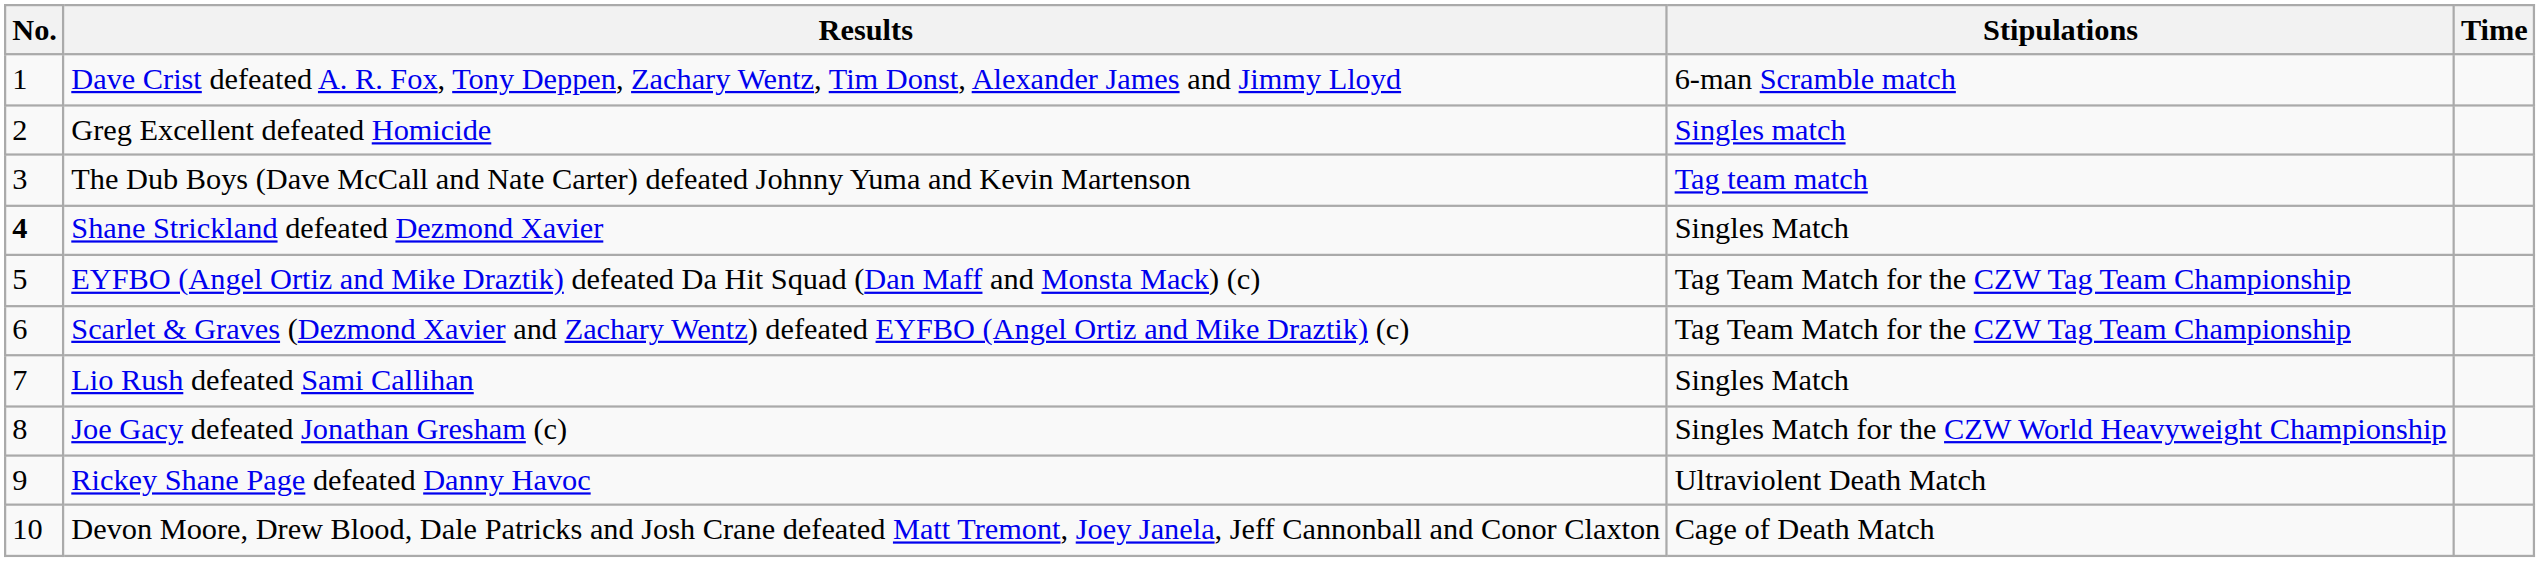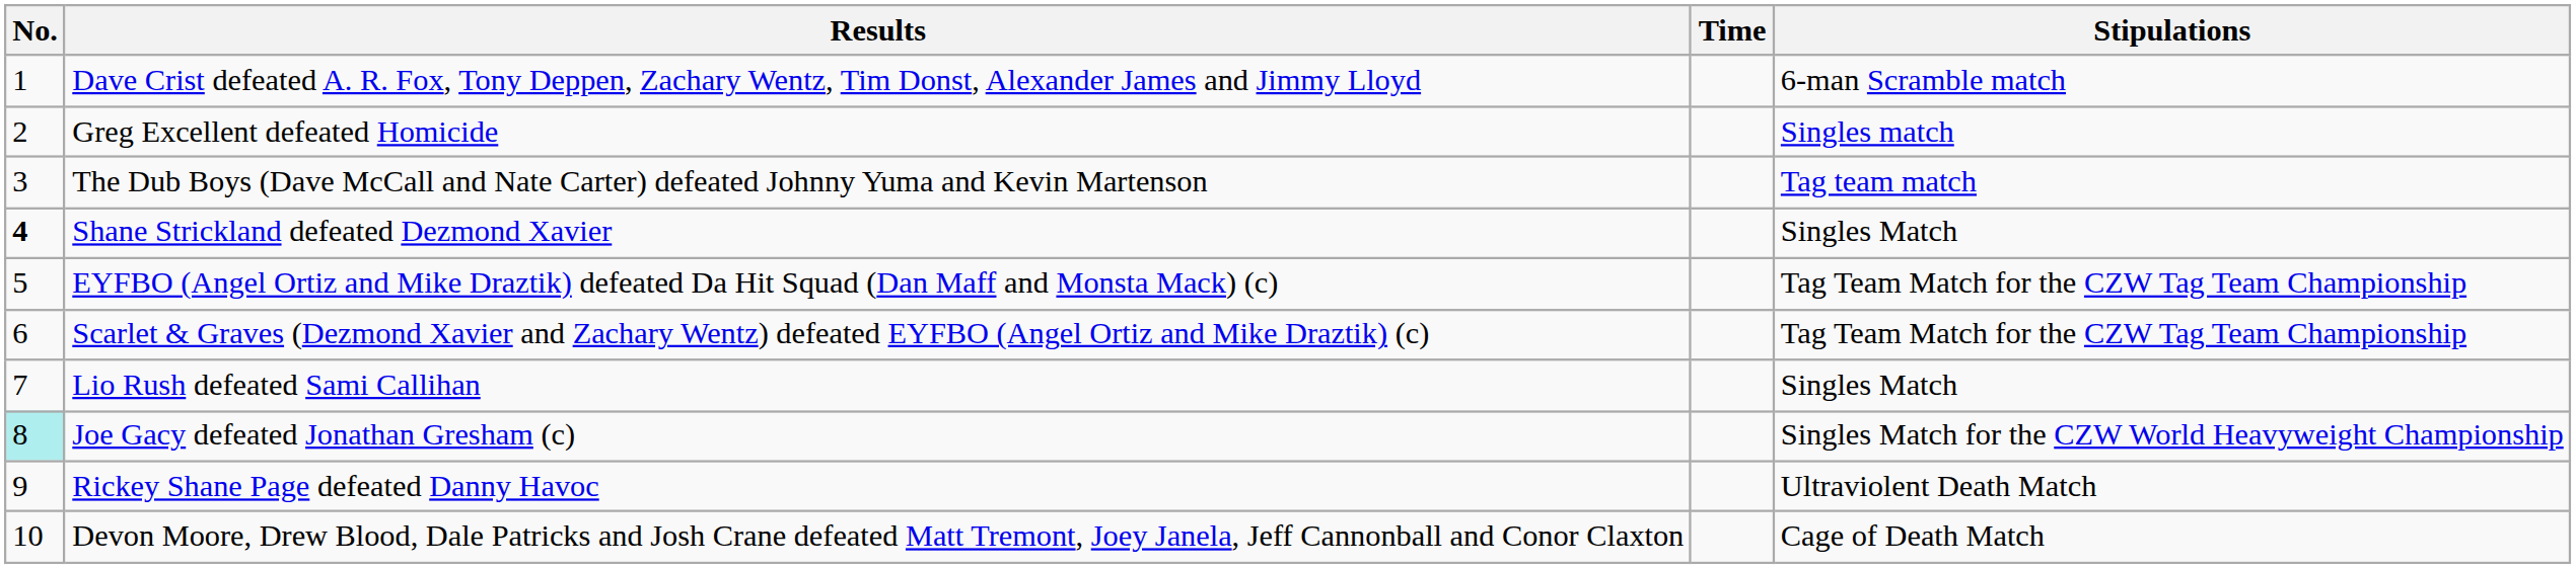columns swapped: Stipulations <-> Time
Joe Gacy defeated Jonathan Gresham (c) | No.: no background -> paleturquoise background
